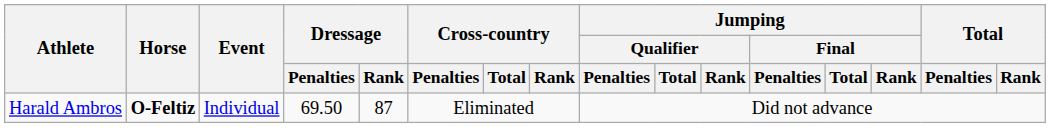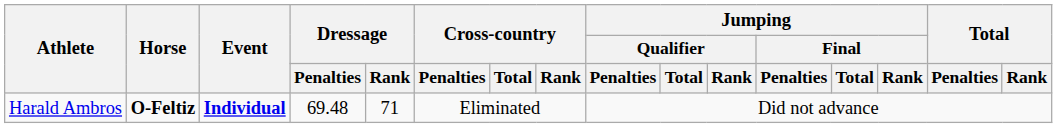Harald Ambros | Event: normal -> bold
Harald Ambros | Dressage / Penalties: 69.50 -> 69.48
Harald Ambros | Dressage / Rank: 87 -> 71
